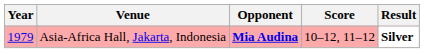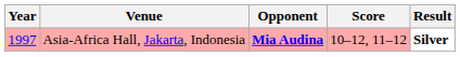Asia-Africa Hall, Jakarta, Indonesia | Year: 1979 -> 1997
